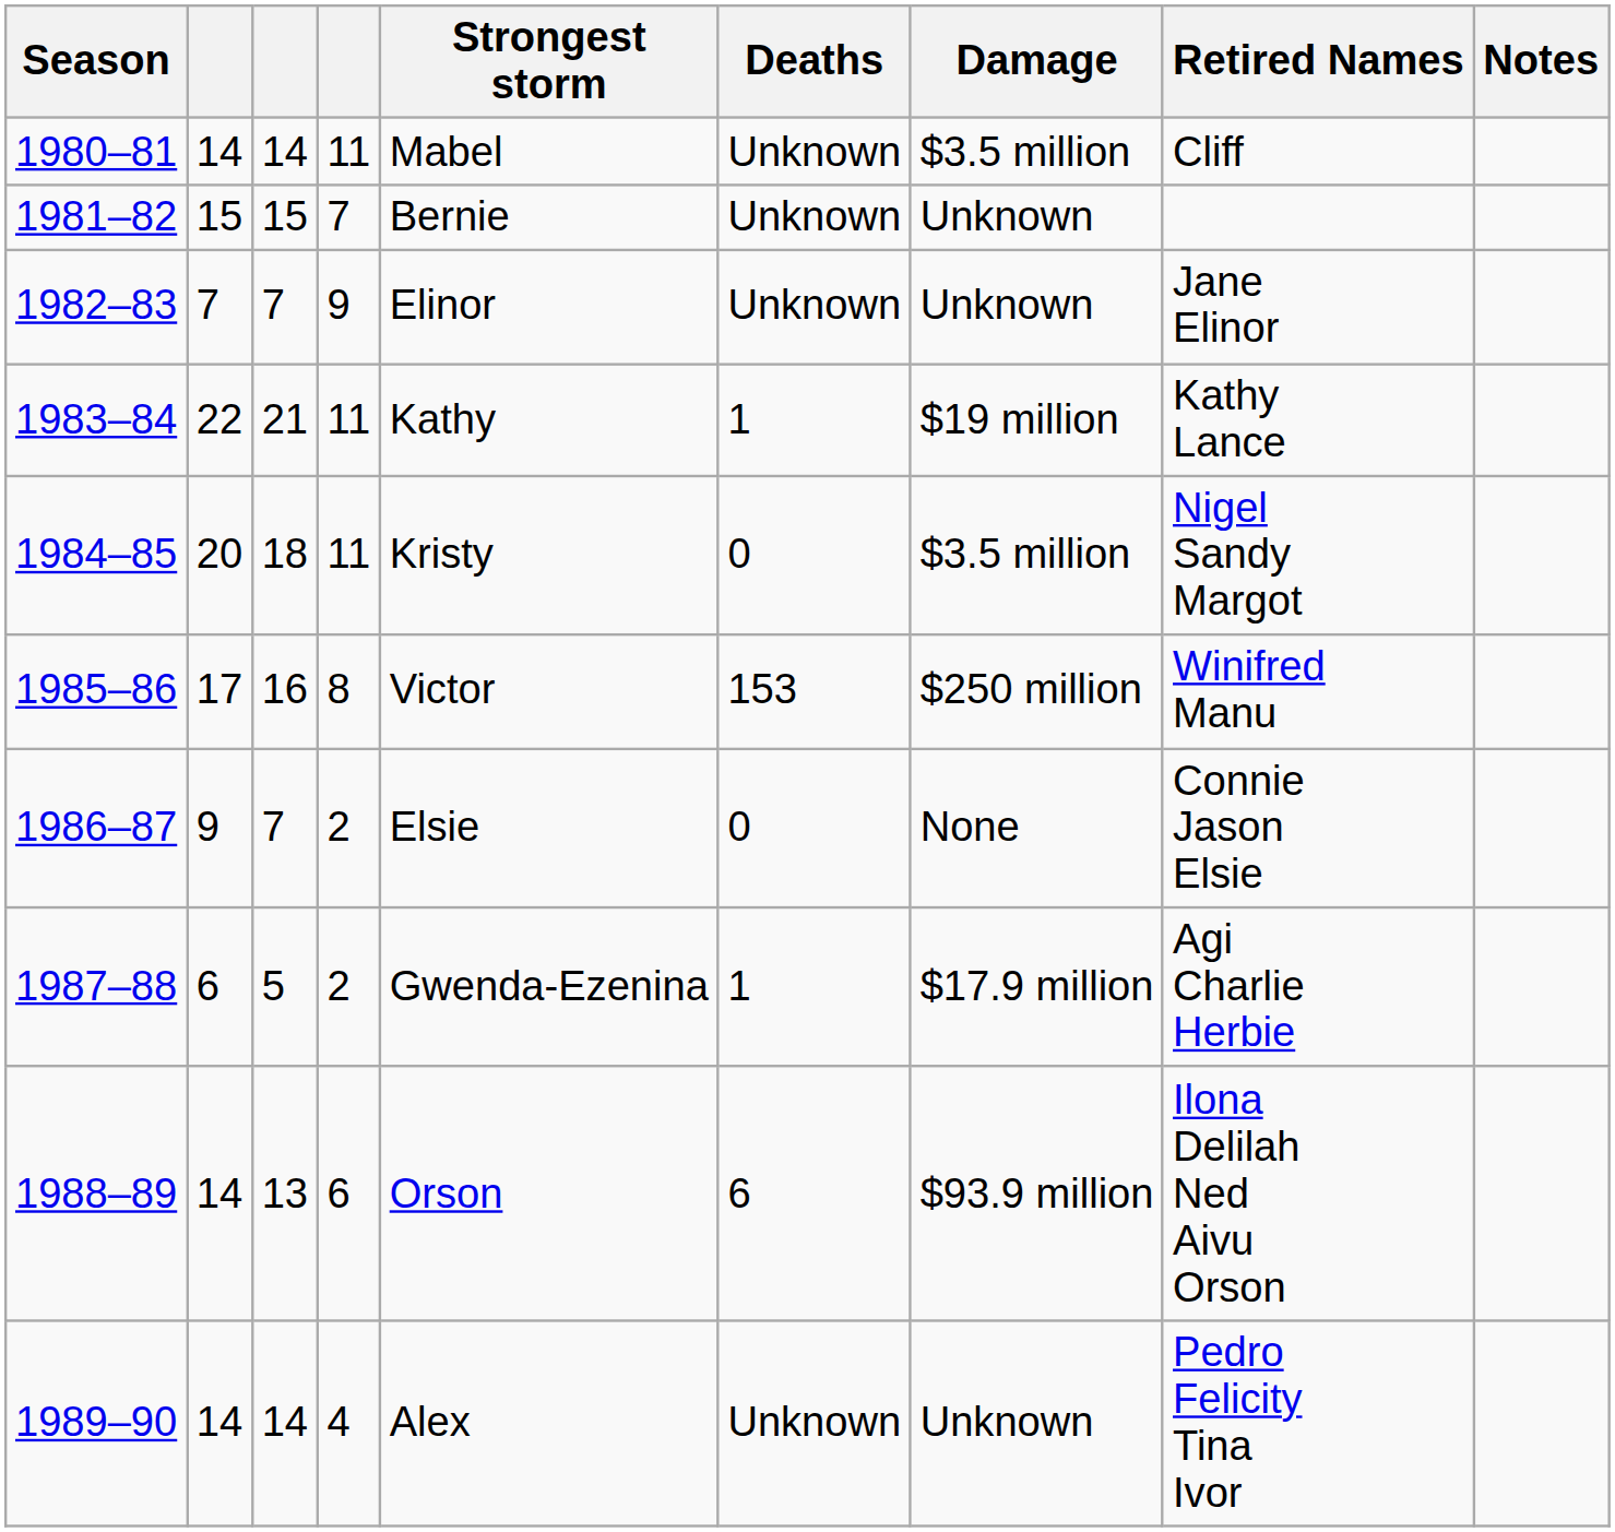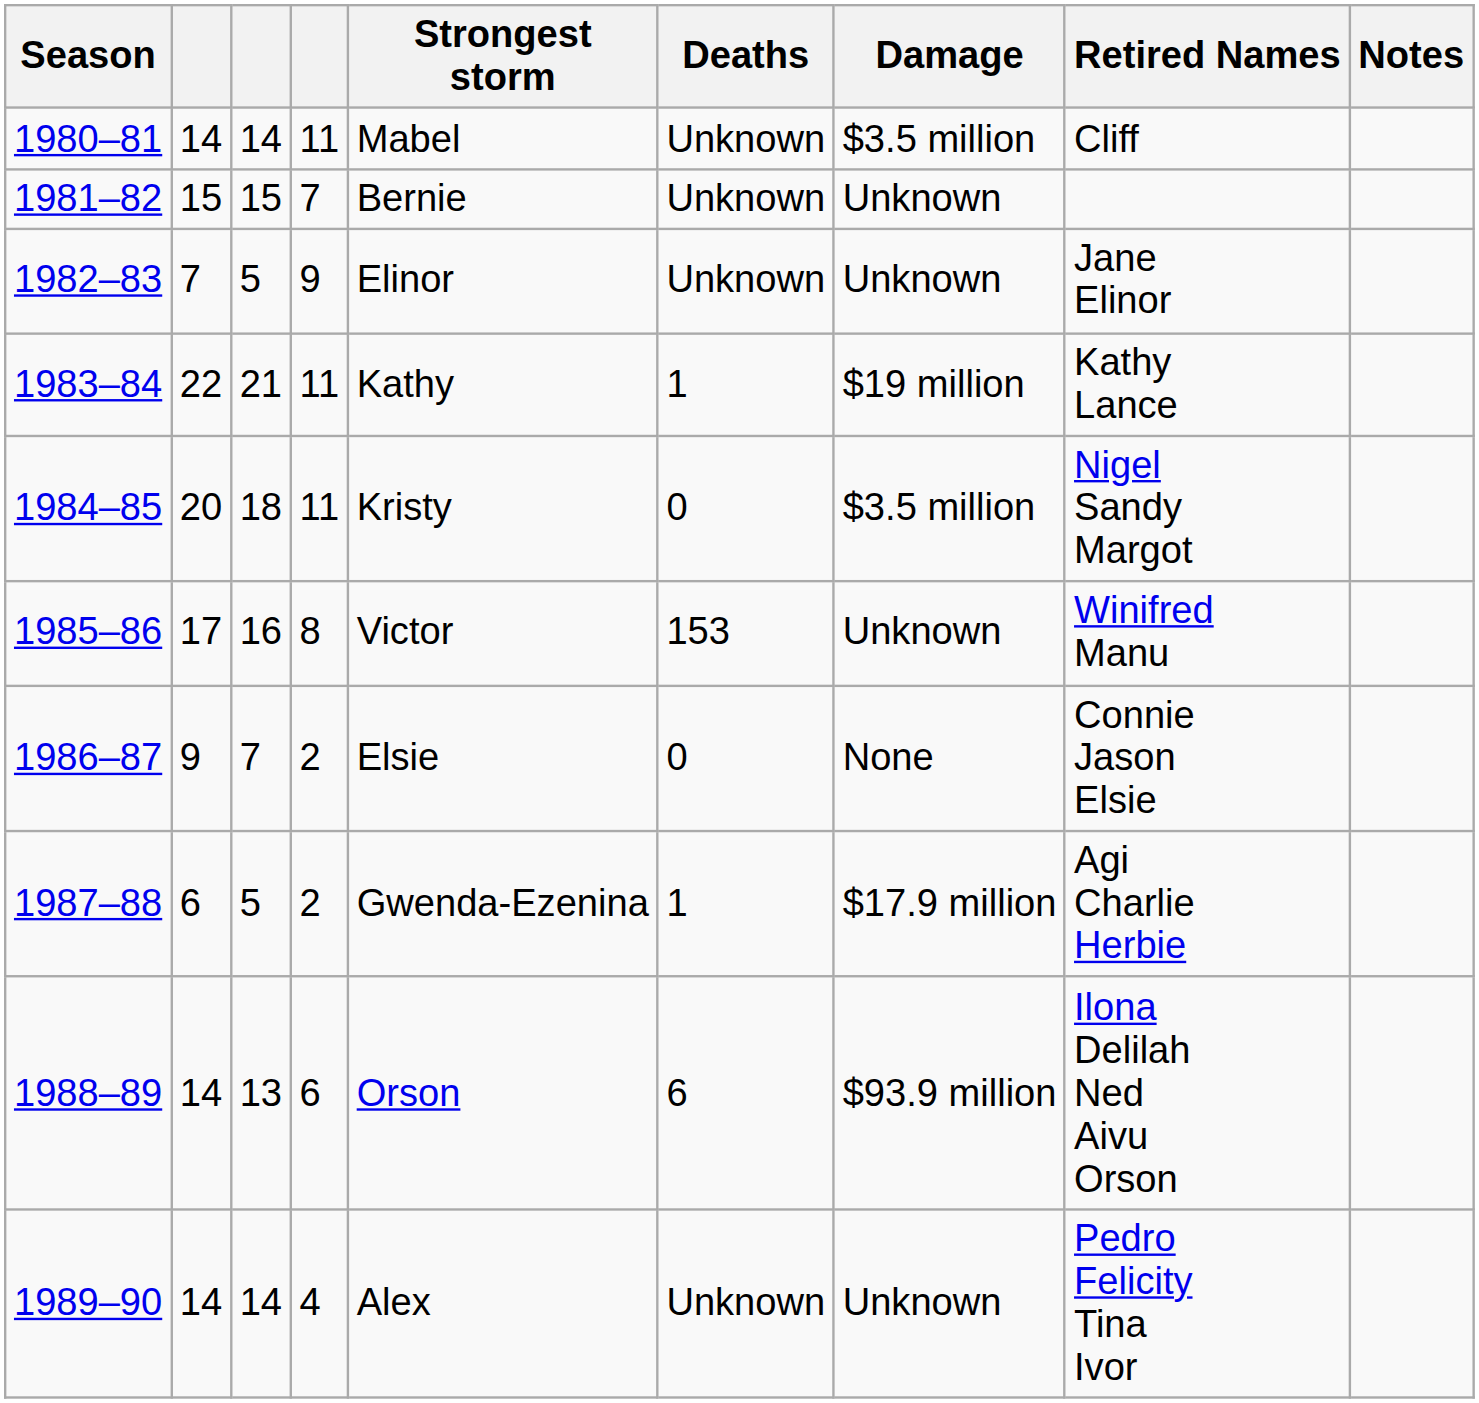1982–83 | column 3: 7 -> 5
1985–86 | Damage: $250 million -> Unknown
